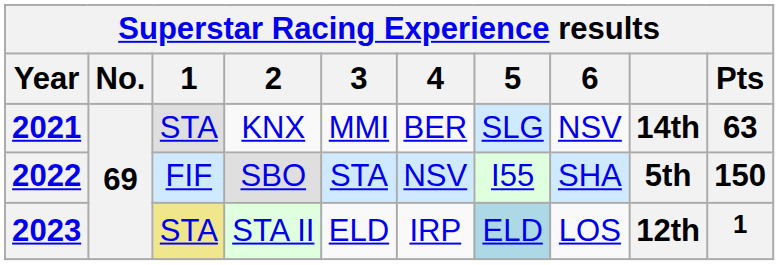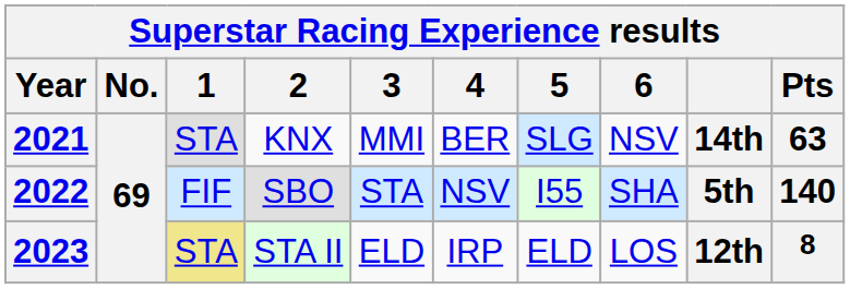2022 | Pts: 150 -> 140
2023 | 5: lightblue background -> no background
2023 | Pts: 1 -> 8
